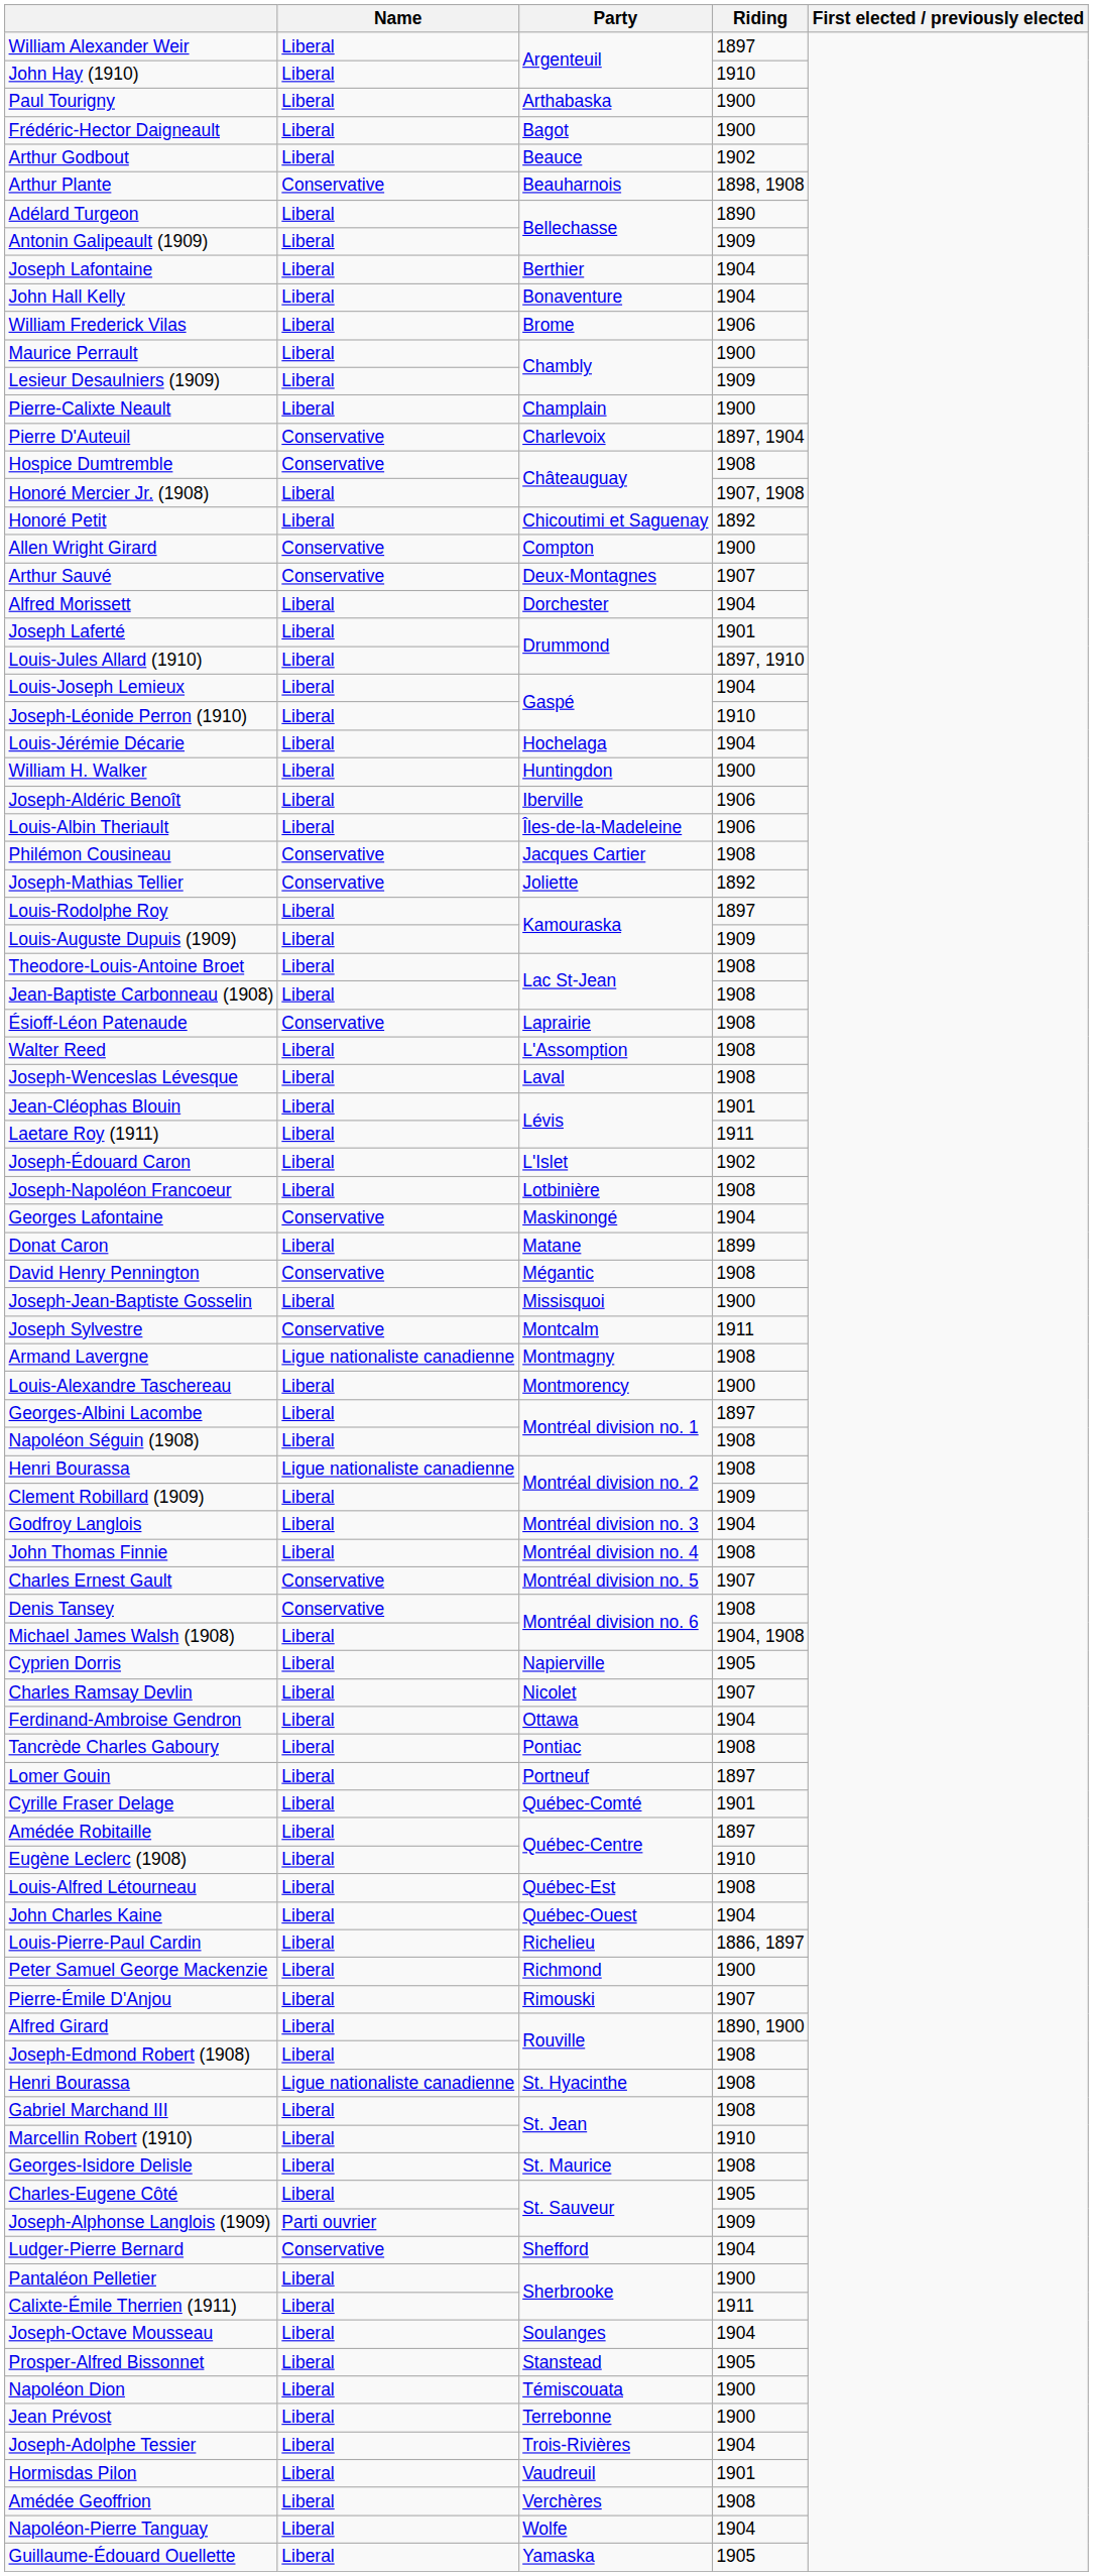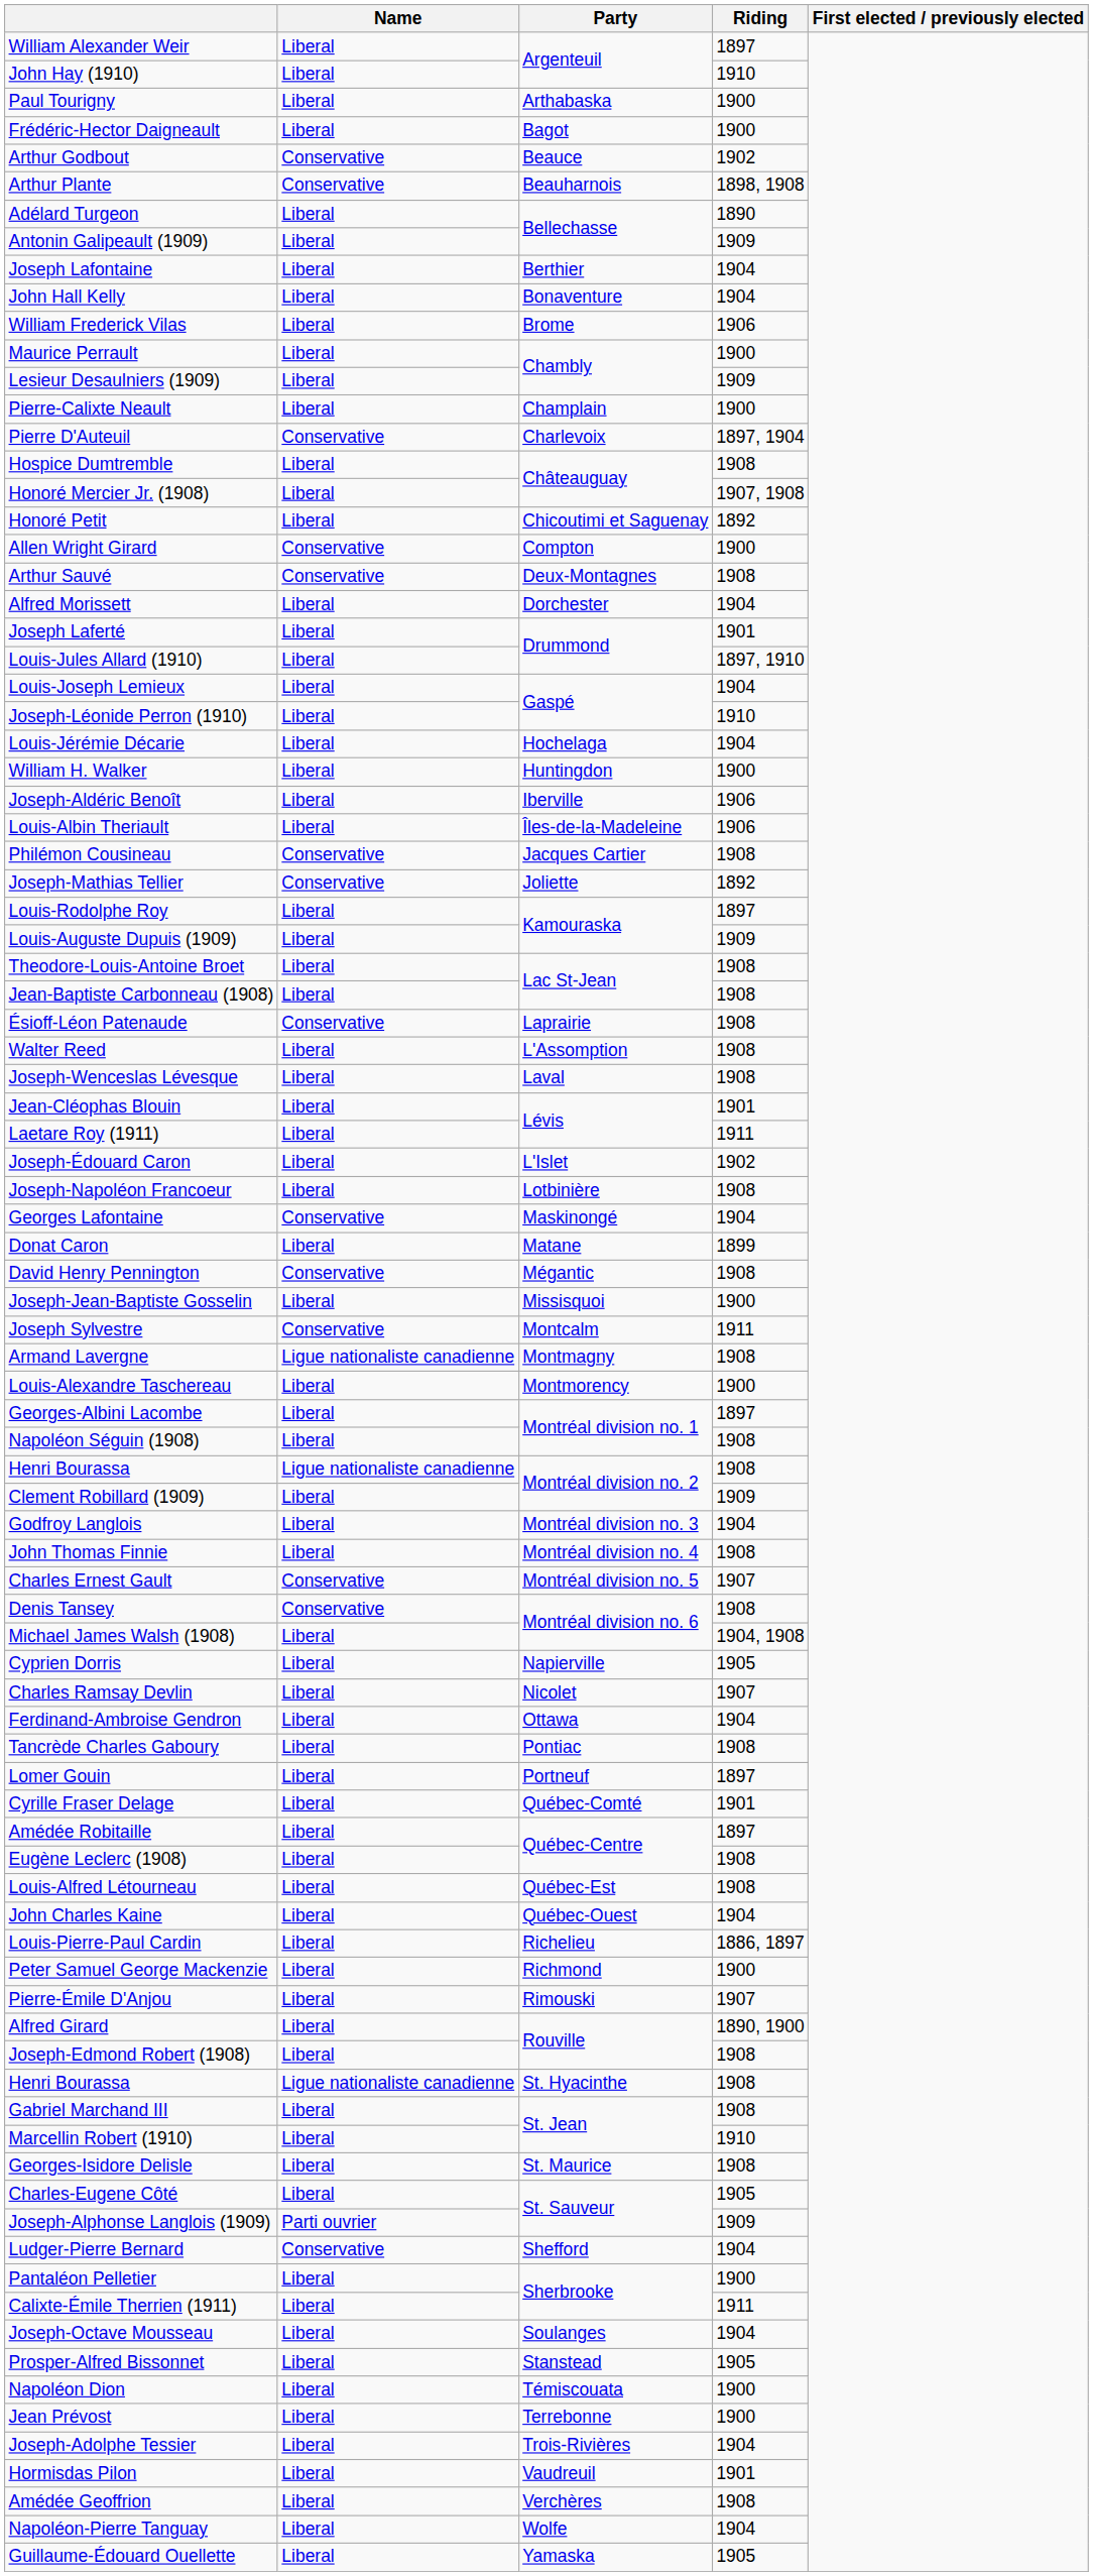Arthur Godbout | Name: Liberal -> Conservative
Hospice Dumtremble | Name: Conservative -> Liberal
Arthur Sauvé | Riding: 1907 -> 1908
Eugène Leclerc (1908) | Riding: 1910 -> 1908
